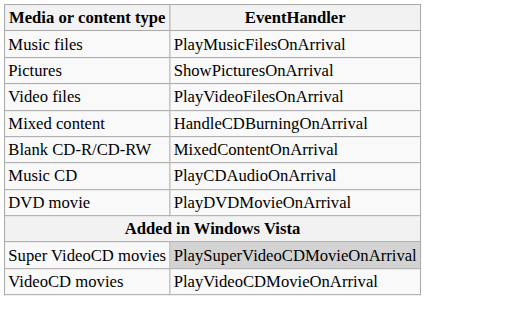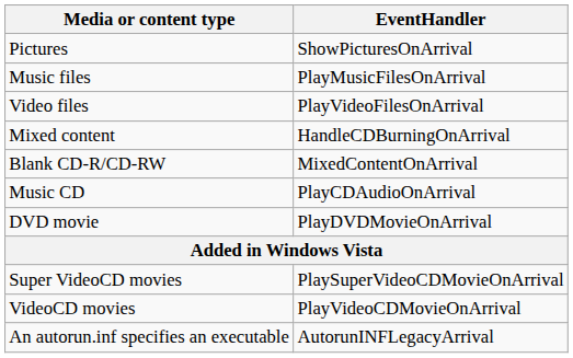rows swapped: Pictures <-> Music files
Super VideoCD movies | EventHandler: lightgrey background -> no background
+ row: An autorun.inf specifies an executable | AutorunINFLegacyArrival
